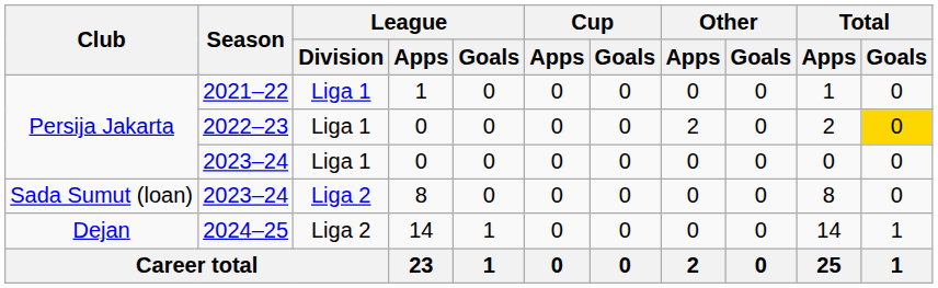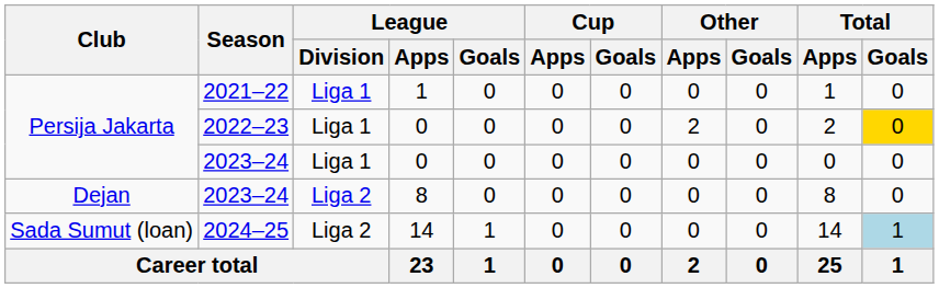2023–24 / 8 | Club: Sada Sumut (loan) -> Dejan
2024–25 | Club: Dejan -> Sada Sumut (loan)
2024–25 | Total / Goals: no background -> lightblue background
